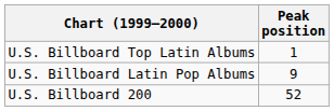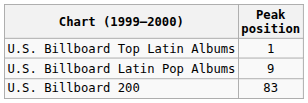U.S. Billboard 200 | Peak position: 52 -> 83
